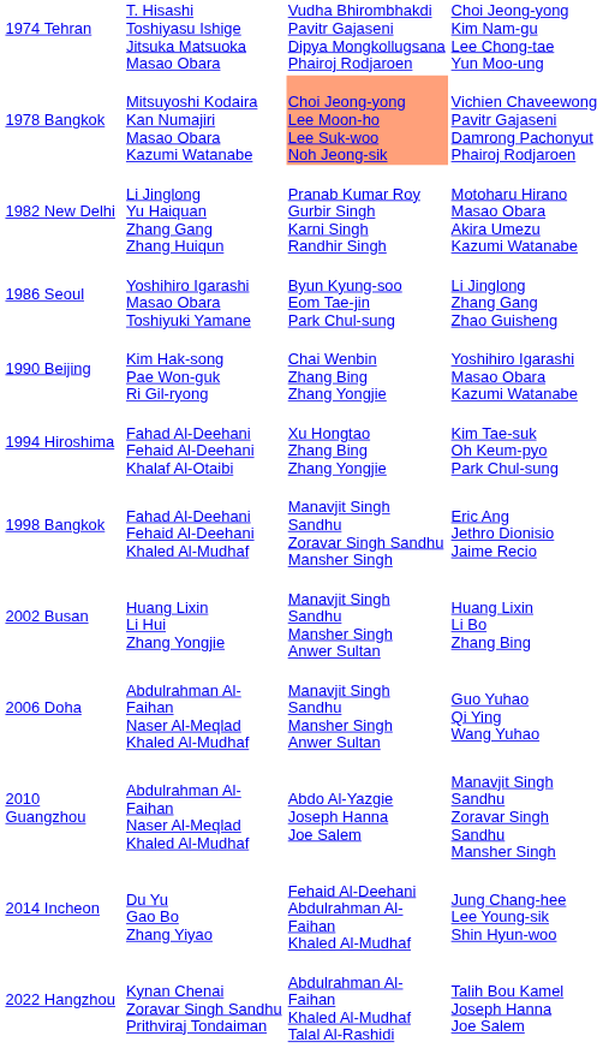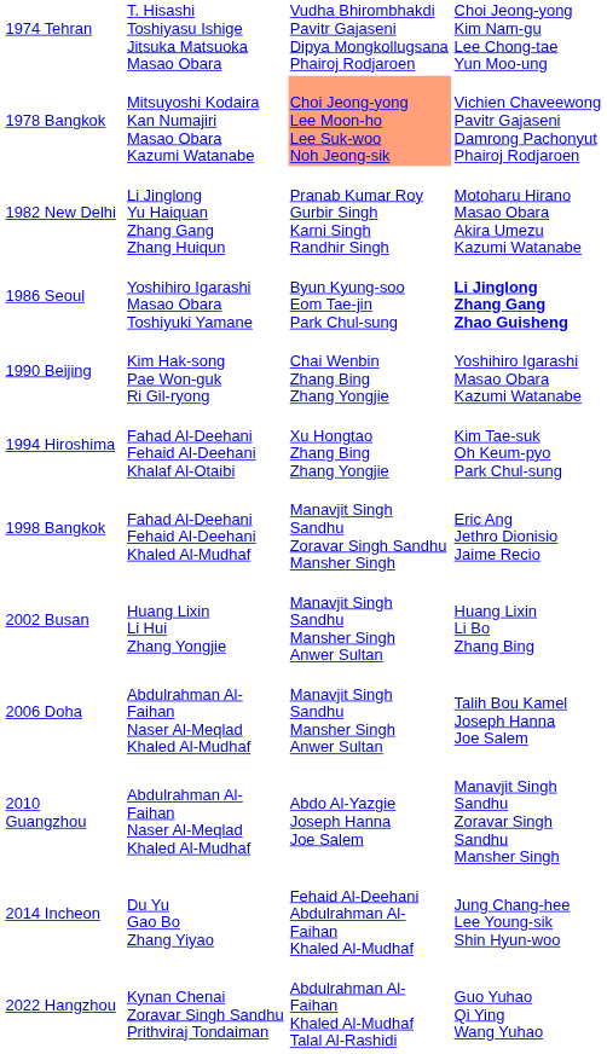1986 Seoul | column 4: normal -> bold
2006 Doha | column 4: Guo Yuhao Qi Ying Wang Yuhao -> Talih Bou Kamel Joseph Hanna Joe Salem
2022 Hangzhou | column 4: Talih Bou Kamel Joseph Hanna Joe Salem -> Guo Yuhao Qi Ying Wang Yuhao
